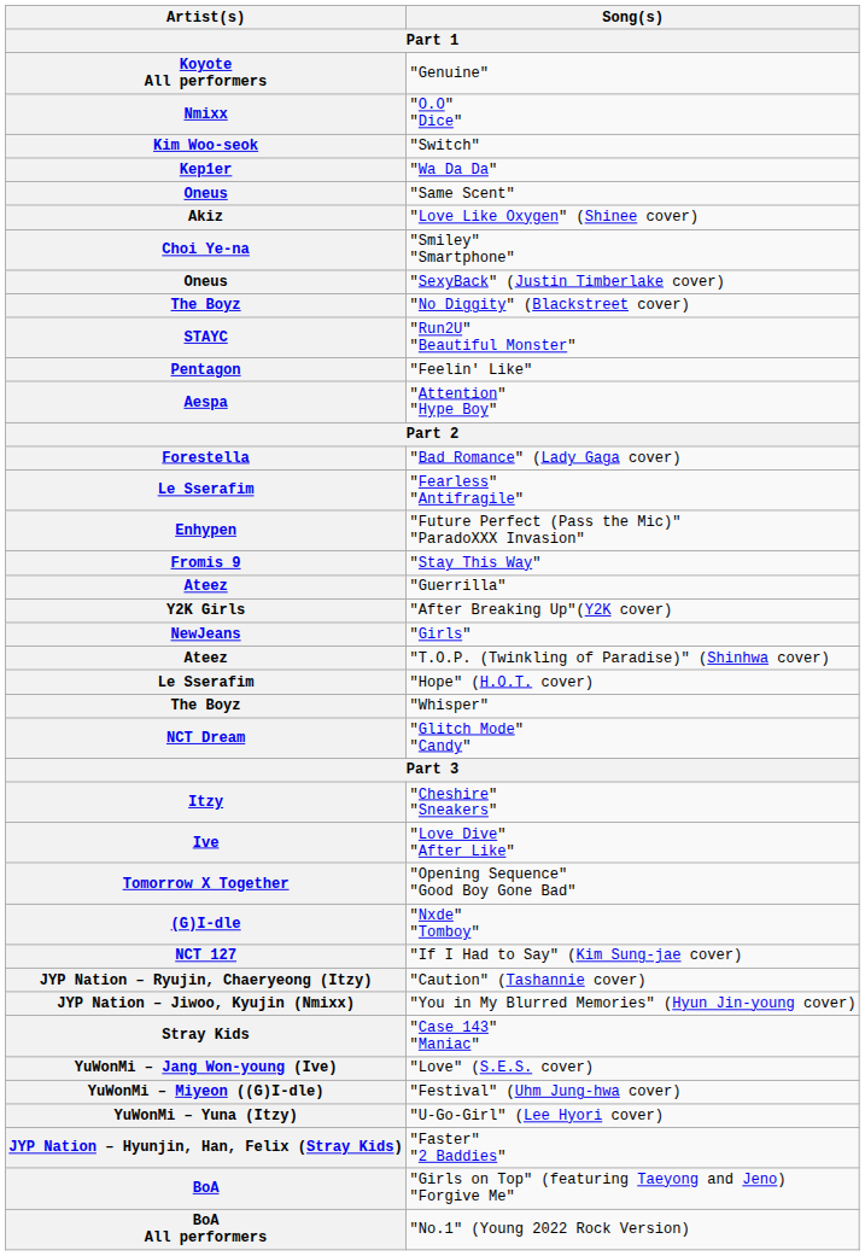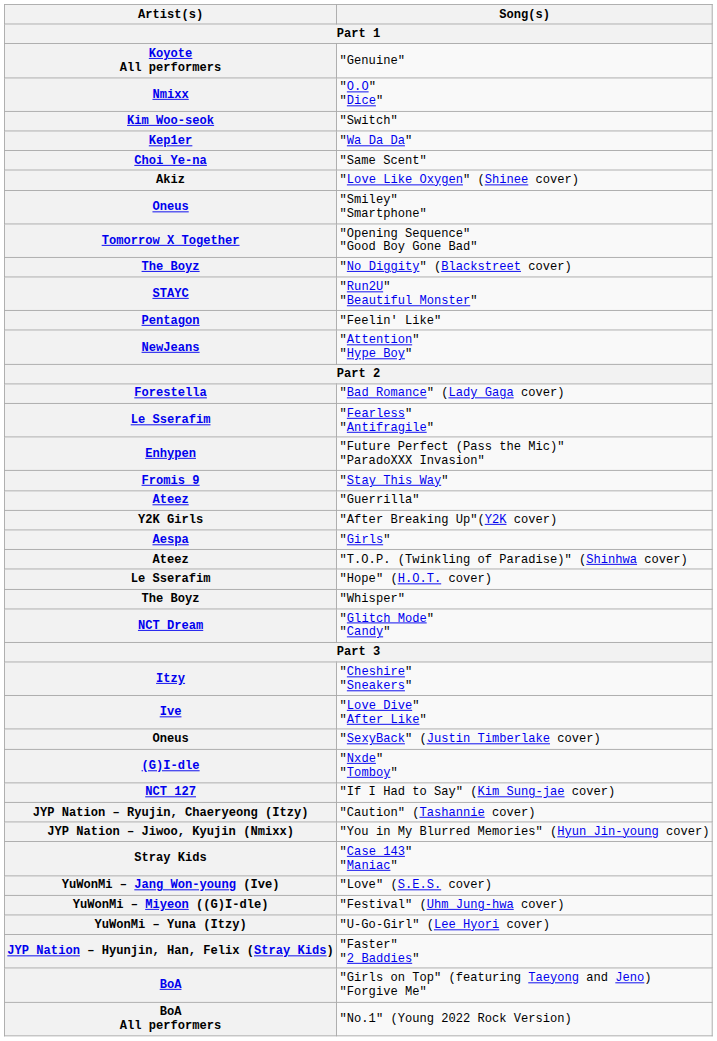"Same Scent" | Artist(s): Oneus -> Choi Ye-na
"Smiley" "Smartphone" | Artist(s): Choi Ye-na -> Oneus
rows swapped: "SexyBack" (Justin Timberlake cover) <-> "Opening Sequence" "Good Boy Gone Bad"
"Attention" "Hype Boy" | Artist(s): Aespa -> NewJeans
"Girls" | Artist(s): NewJeans -> Aespa
